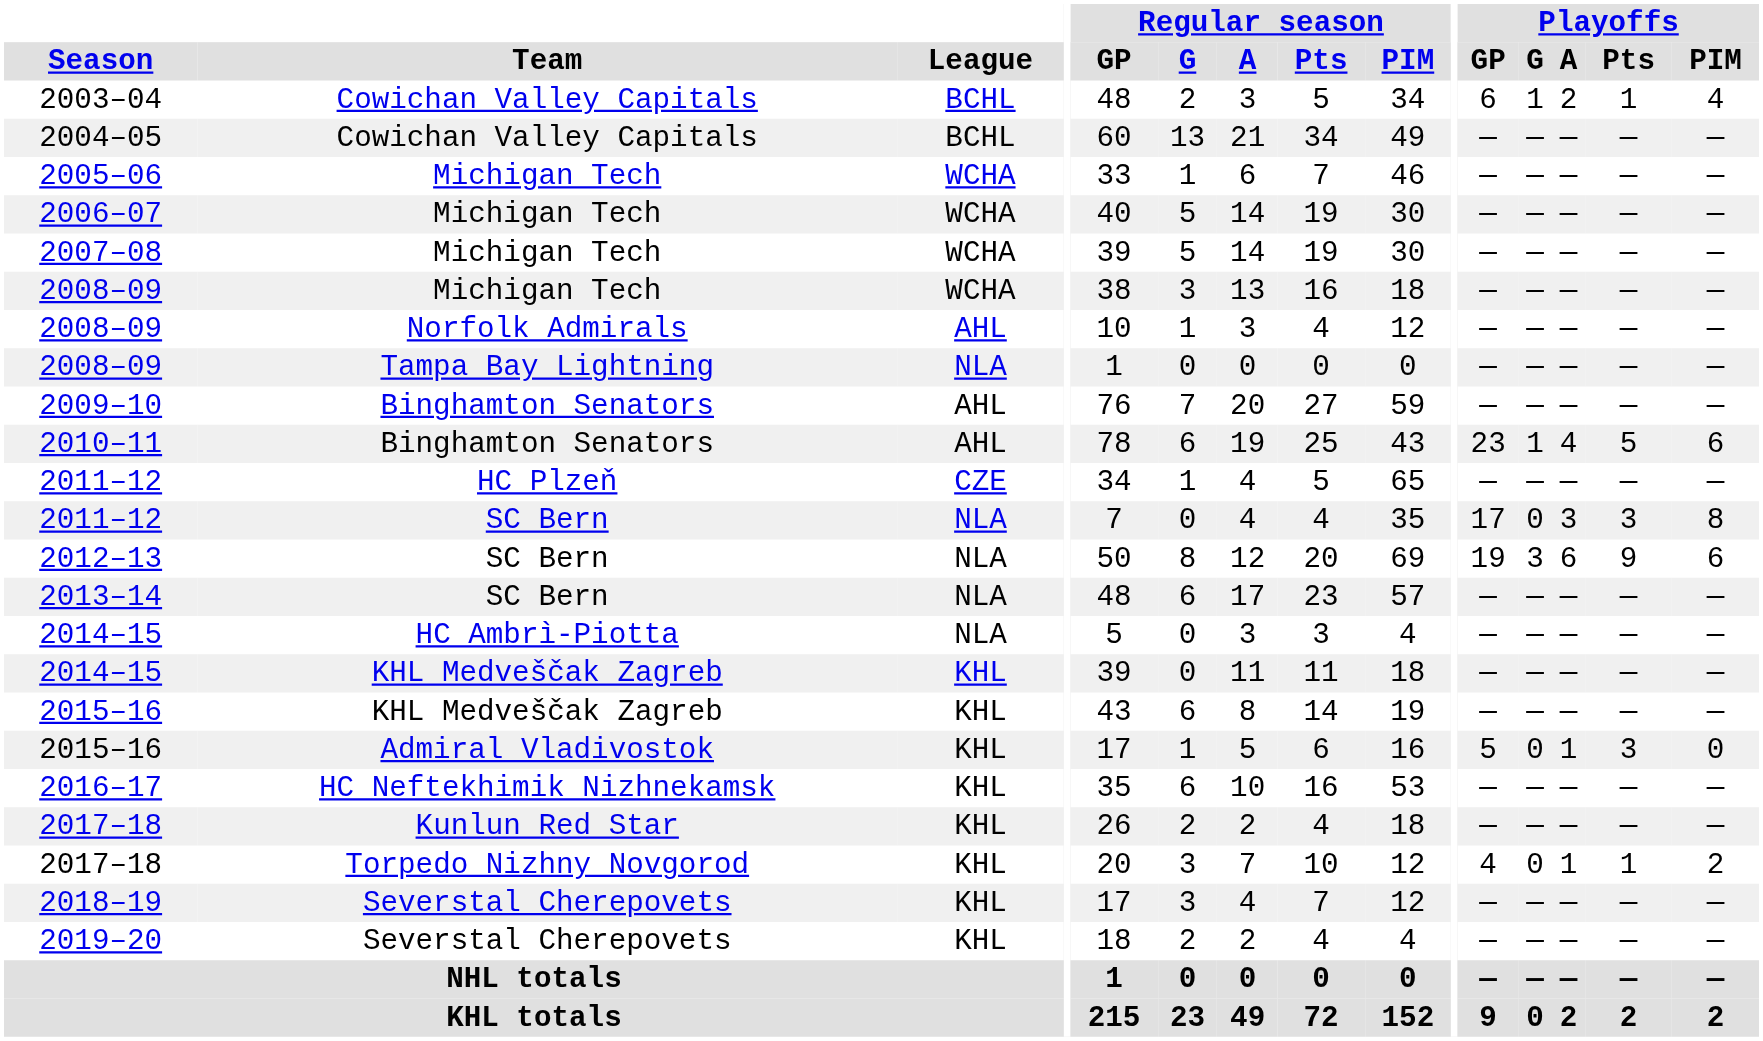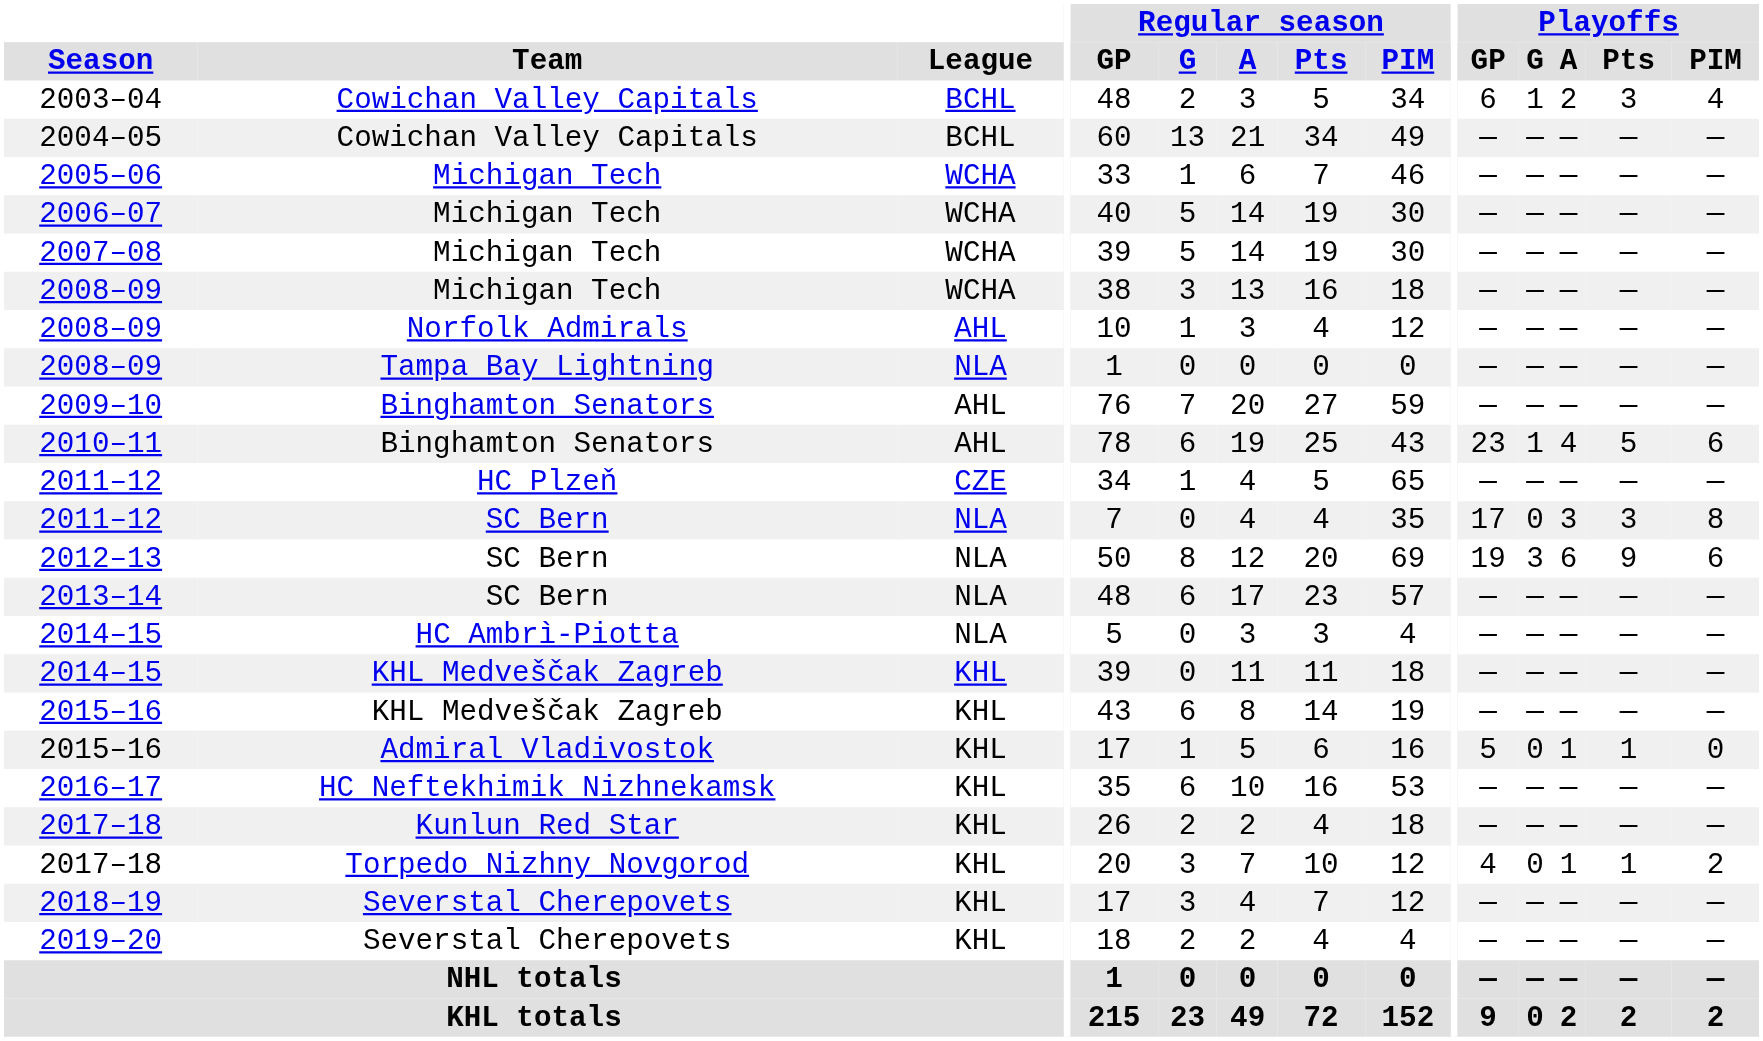2003–04 | Playoffs / Pts: 1 -> 3
2015–16 / Admiral Vladivostok | Playoffs / Pts: 3 -> 1
